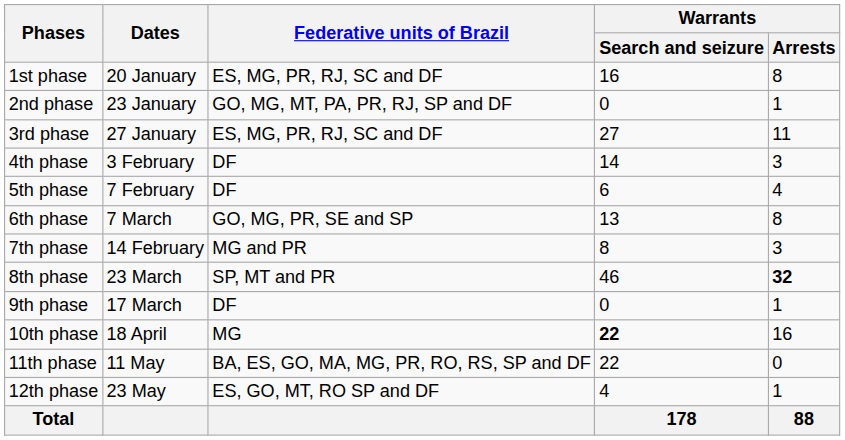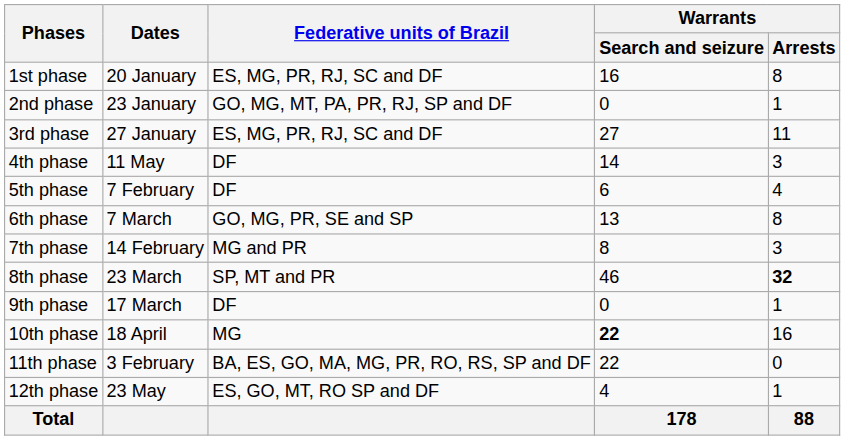4th phase | Dates: 3 February -> 11 May
11th phase | Dates: 11 May -> 3 February
